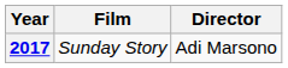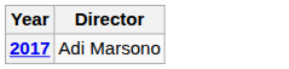- column: Film | Sunday Story
